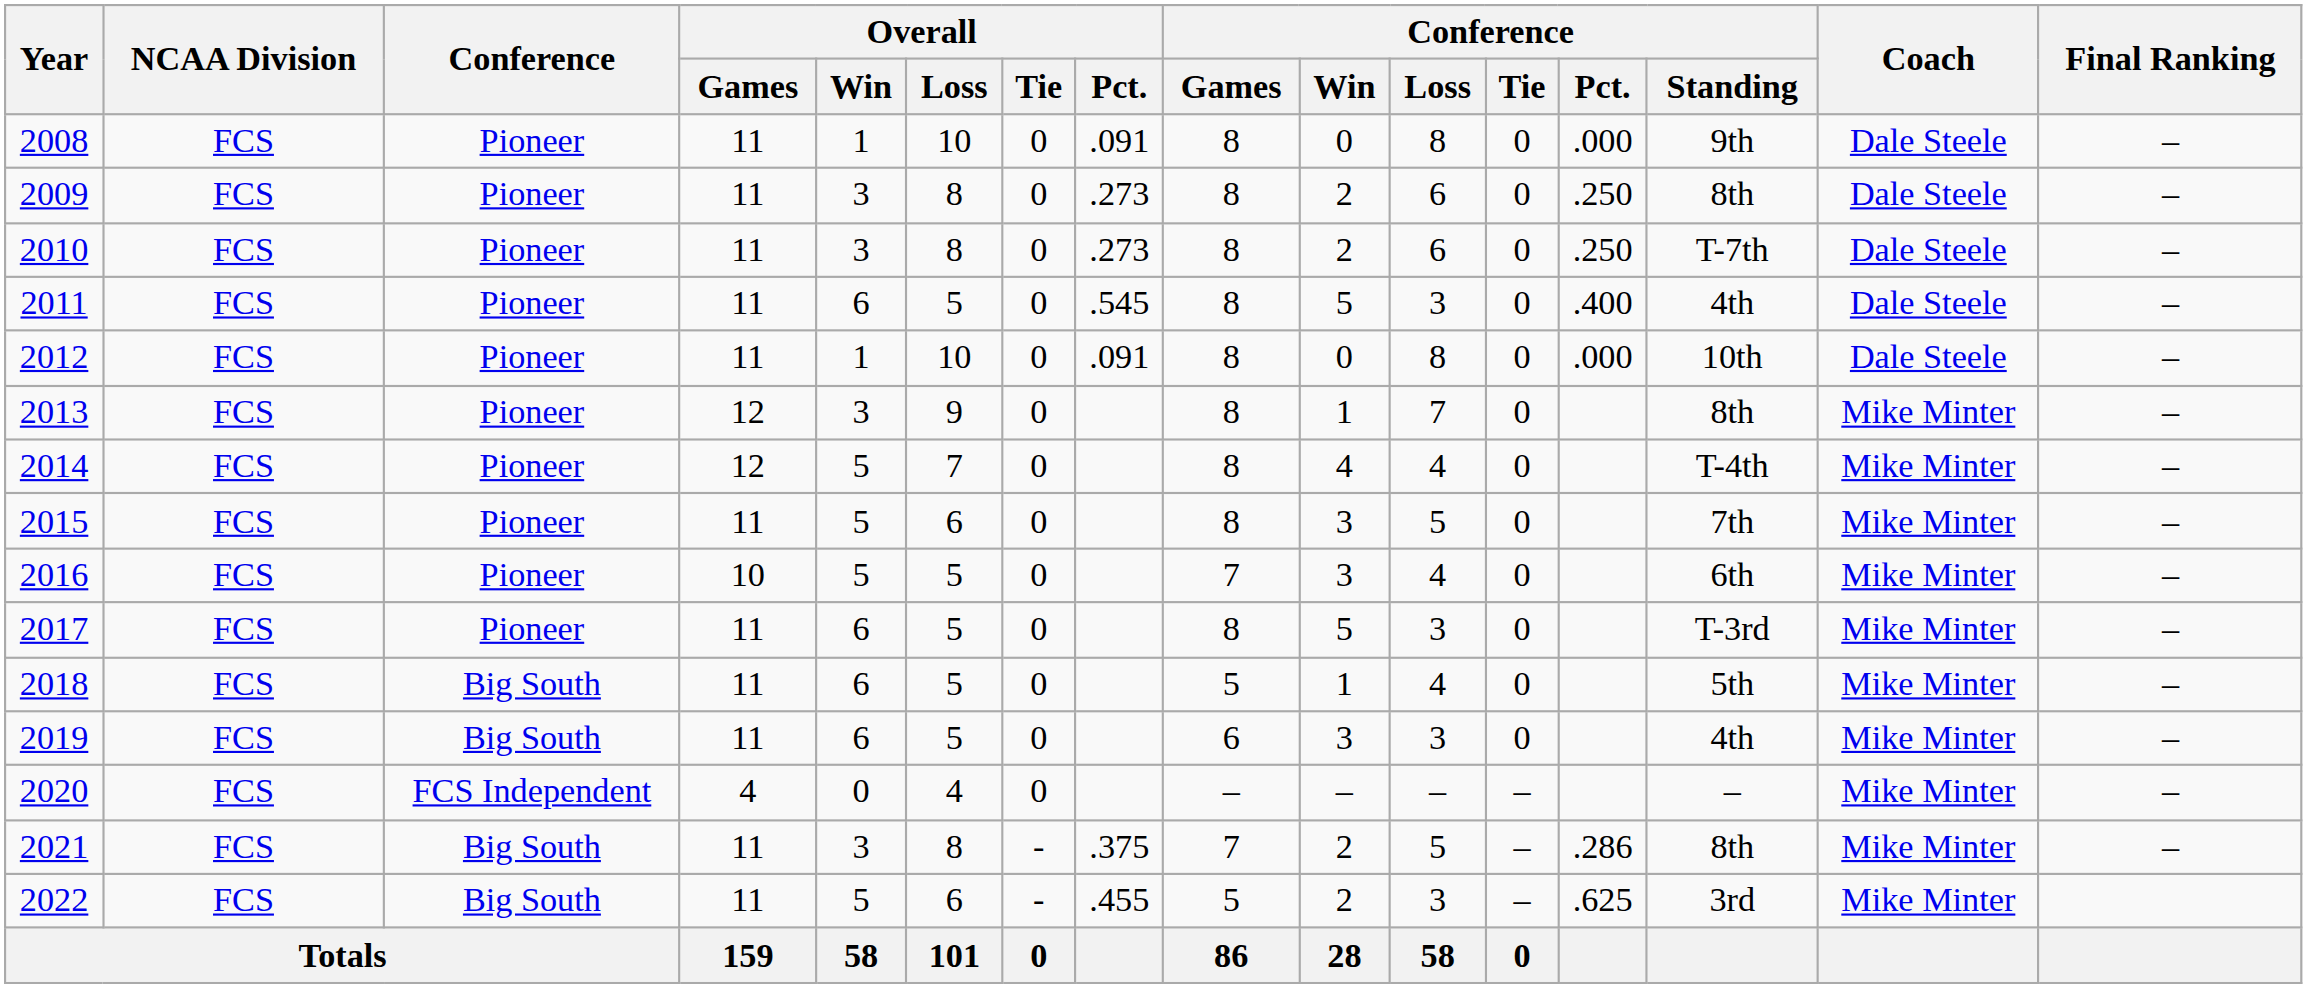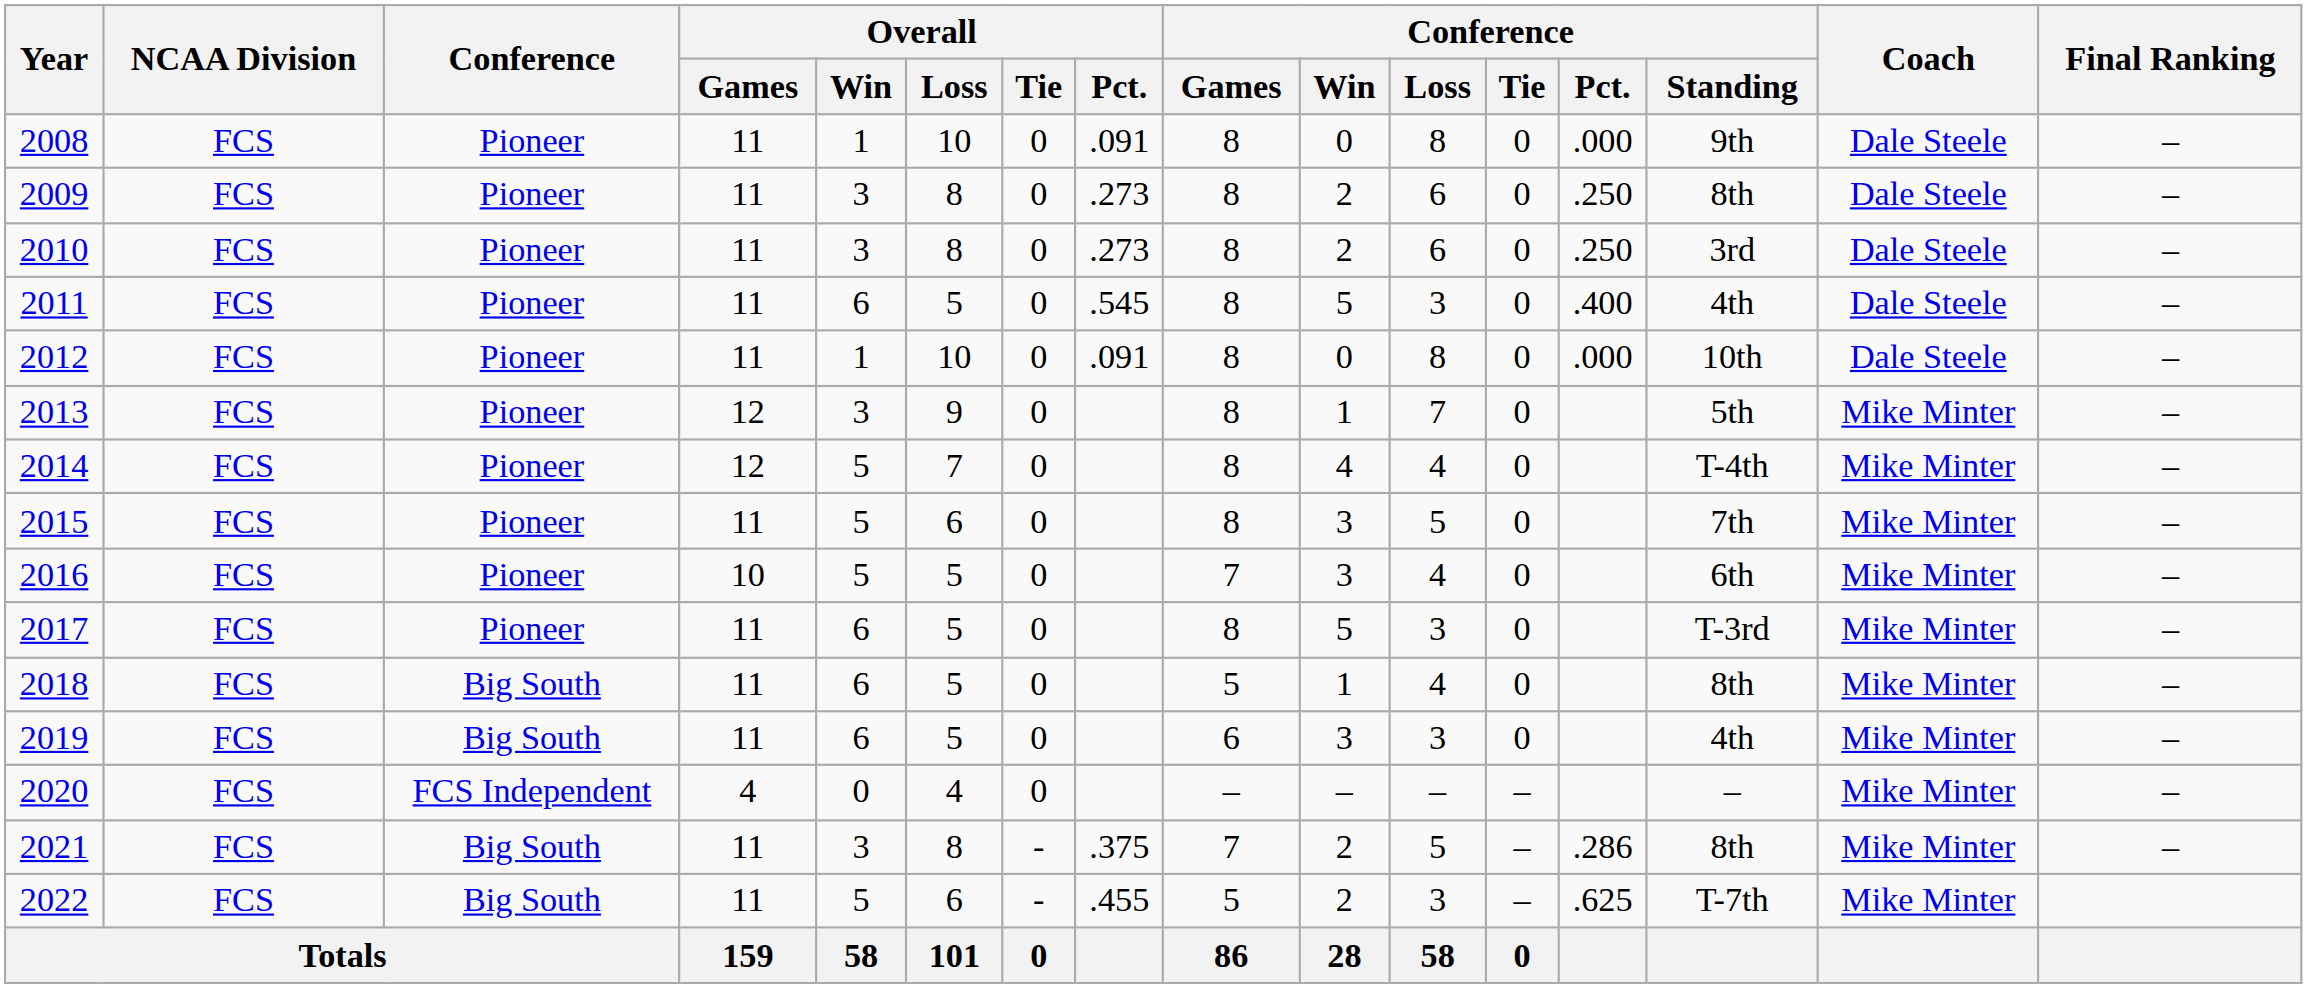2010 | Conference / Standing: T-7th -> 3rd
2013 | Conference / Standing: 8th -> 5th
2018 | Conference / Standing: 5th -> 8th
2022 | Conference / Standing: 3rd -> T-7th
